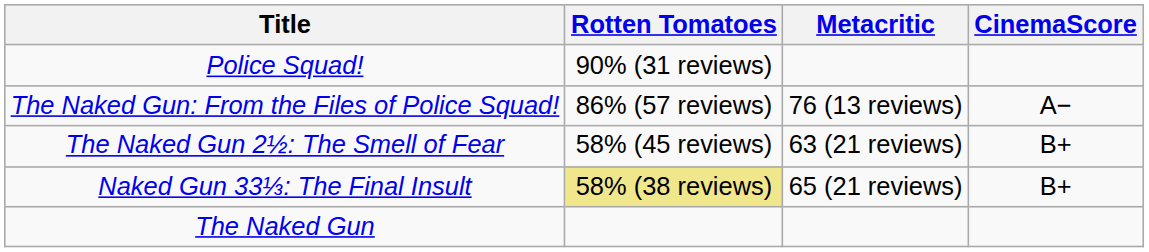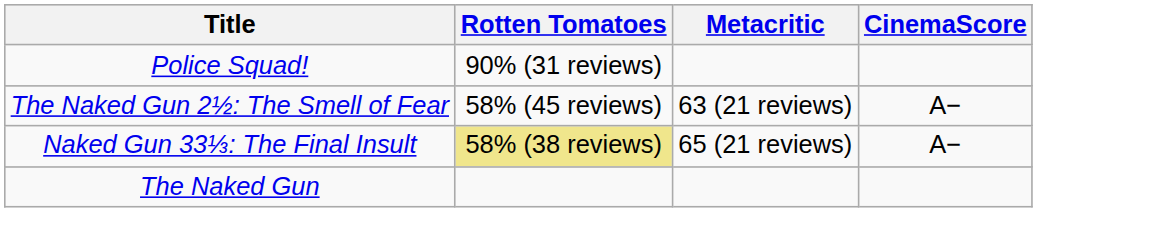- row: The Naked Gun: From the Files of Police Squad! | 86% (57 reviews) | 76 (13 reviews) | A−
The Naked Gun 2½: The Smell of Fear | CinemaScore: B+ -> A−
Naked Gun 33⅓: The Final Insult | CinemaScore: B+ -> A−
